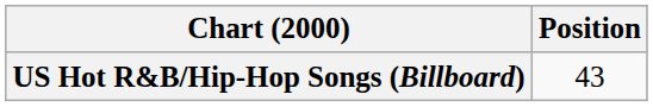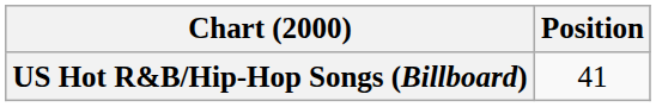US Hot R&B/Hip-Hop Songs (Billboard) | Position: 43 -> 41
